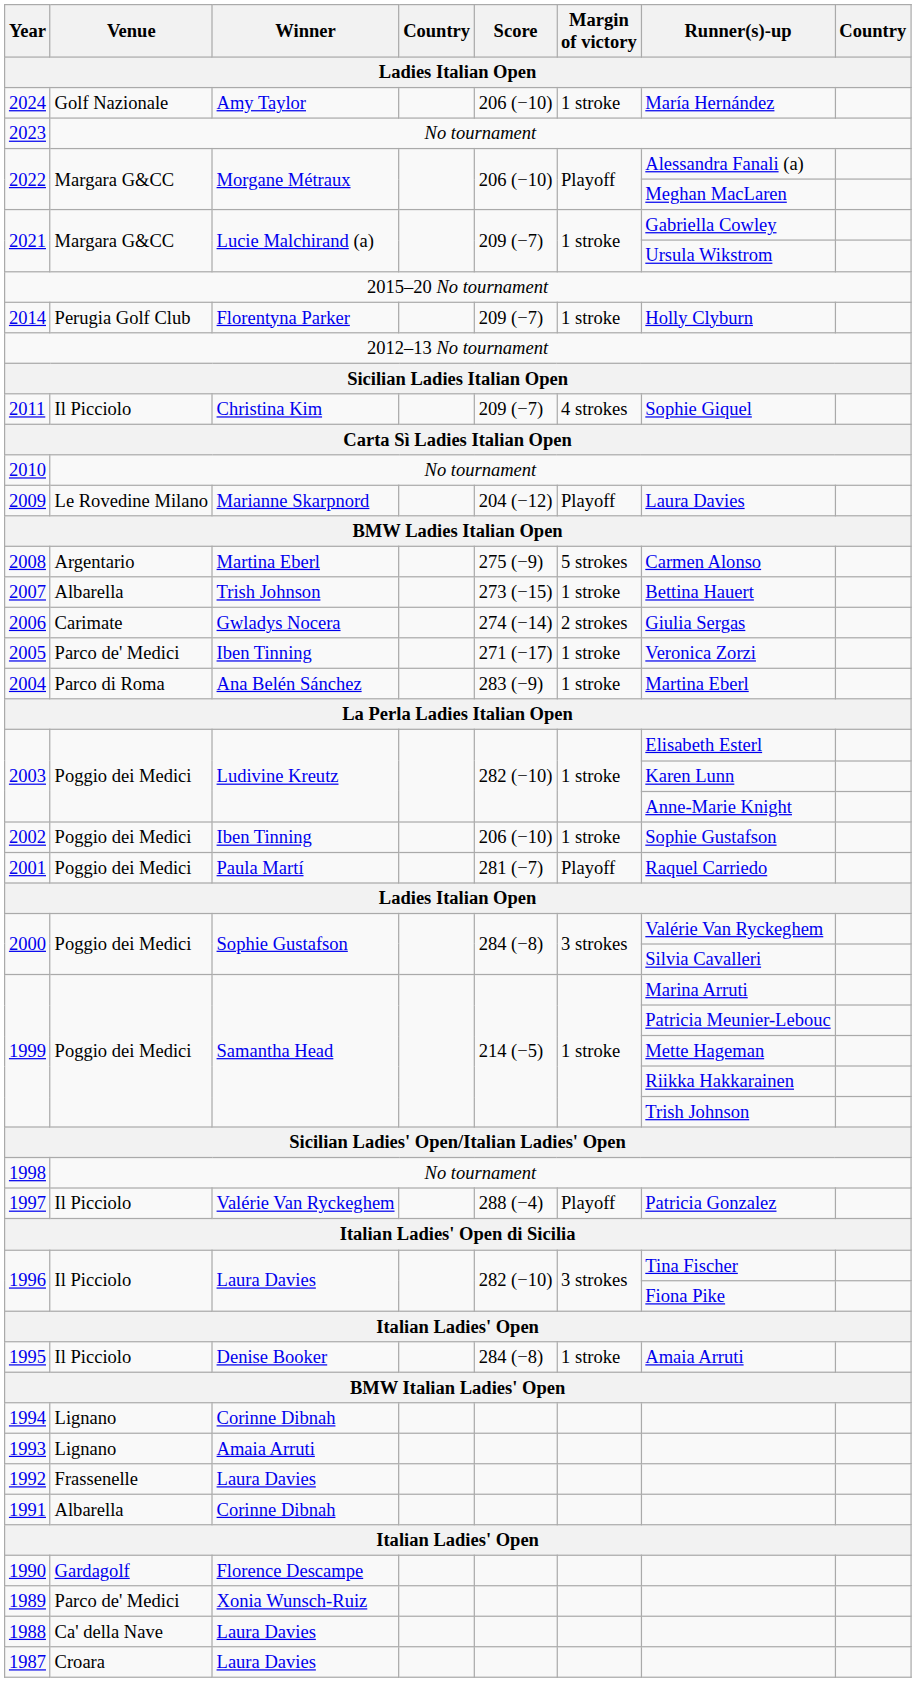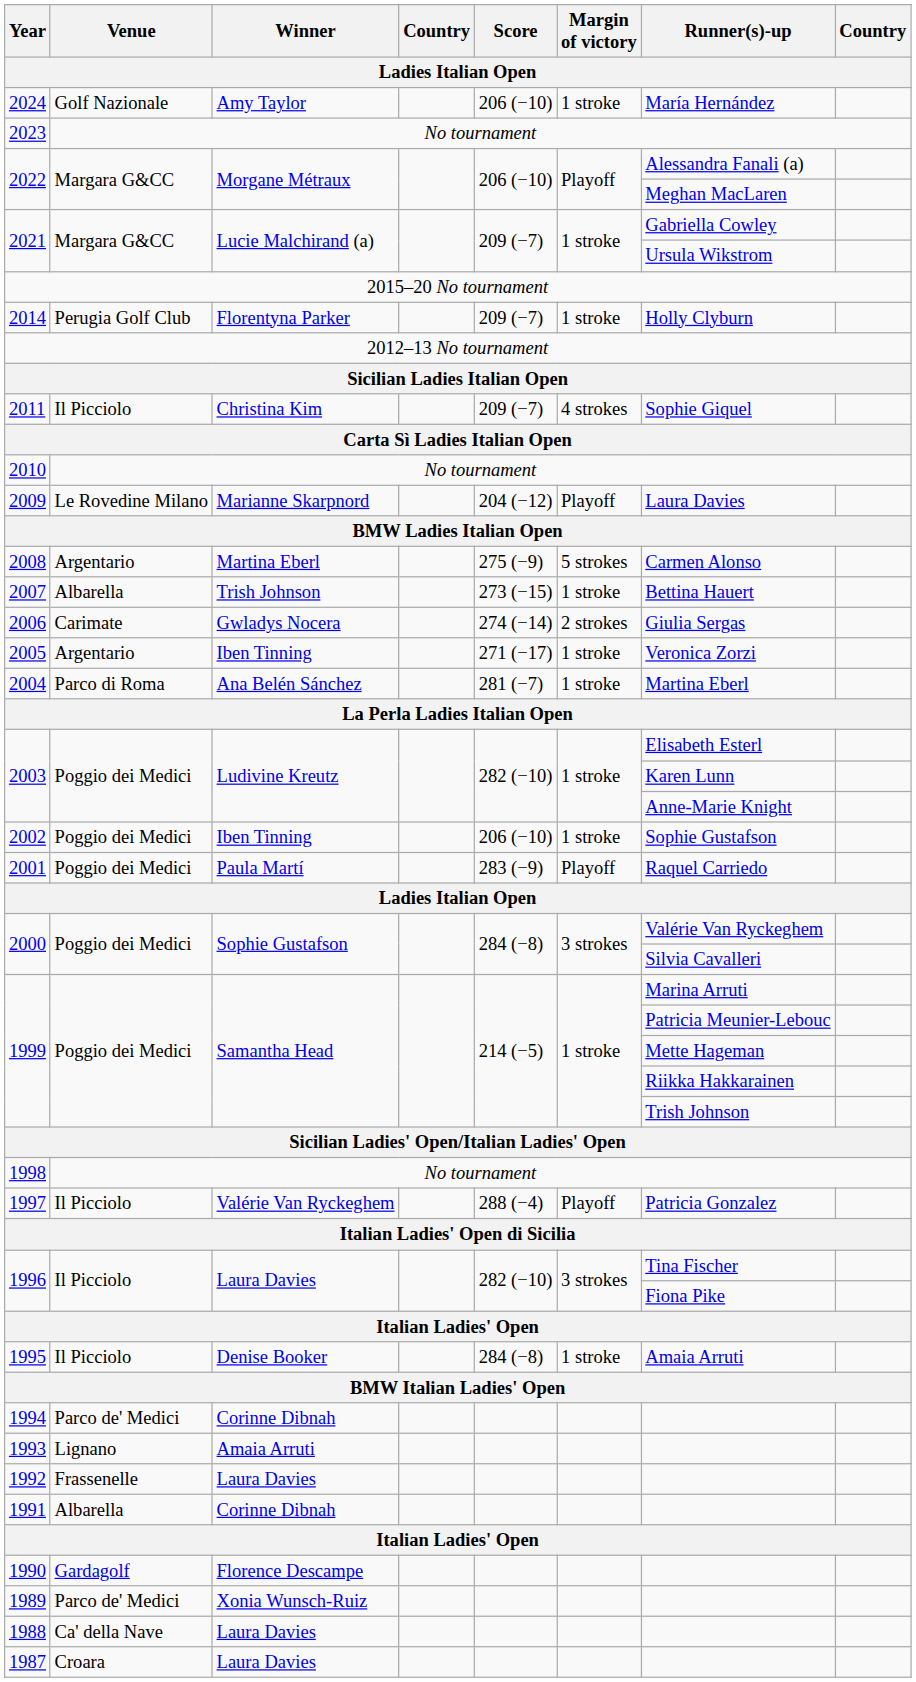2005 | Venue: Parco de' Medici -> Argentario
2004 | Score: 283 (−9) -> 281 (−7)
2001 | Score: 281 (−7) -> 283 (−9)
1994 | Venue: Lignano -> Parco de' Medici
